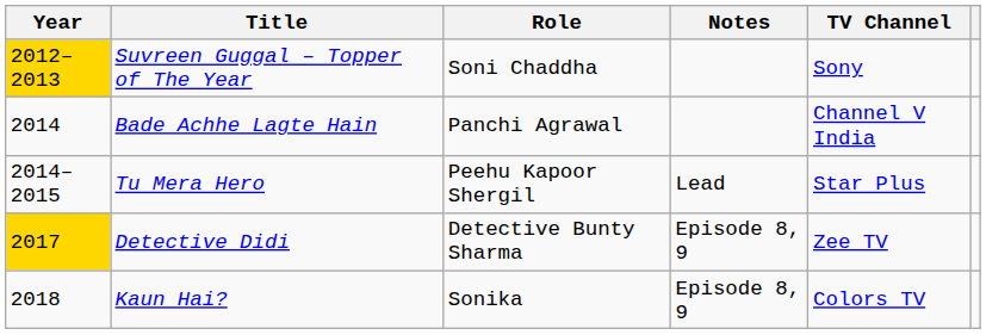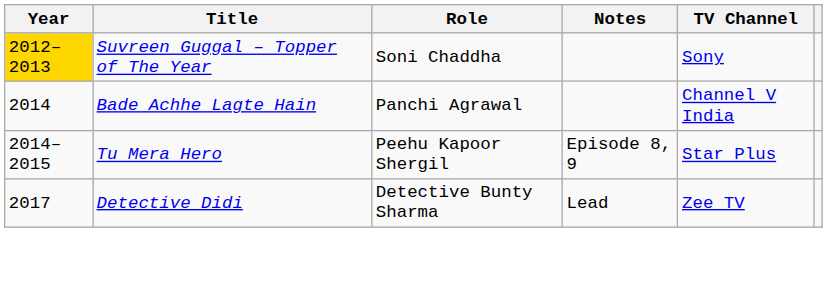Tu Mera Hero | Notes: Lead -> Episode 8, 9
Detective Didi | Year: gold background -> no background
Detective Didi | Notes: Episode 8, 9 -> Lead
- row: 2018 | Kaun Hai? | Sonika | Episode 8, 9 | Colors TV
